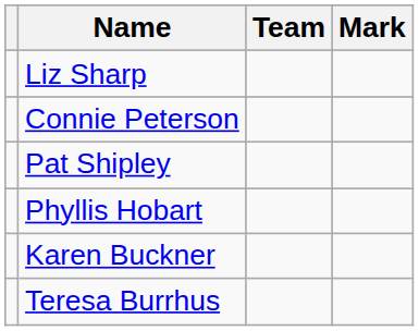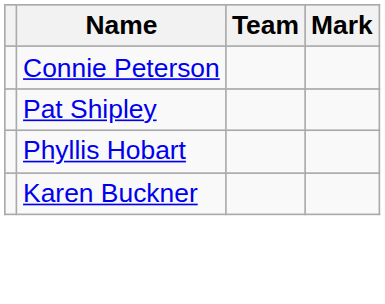- row: Liz Sharp
- row: Teresa Burrhus
